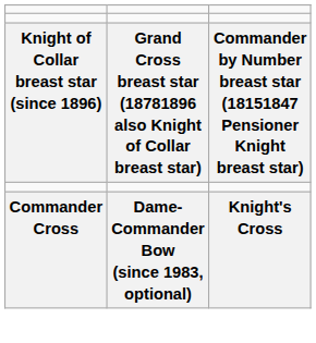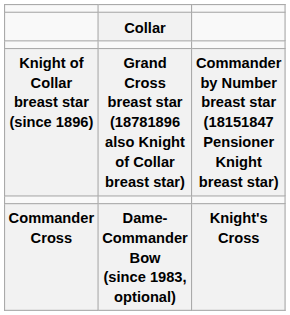+ row: Collar
